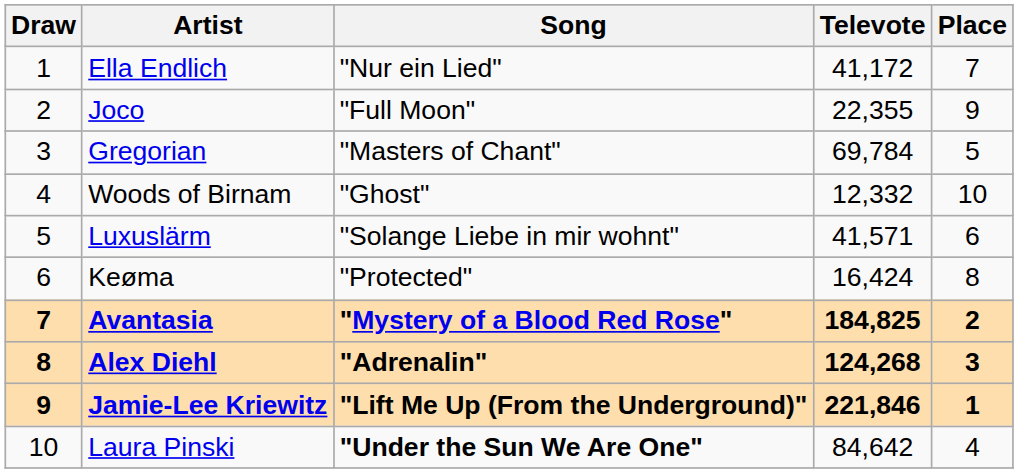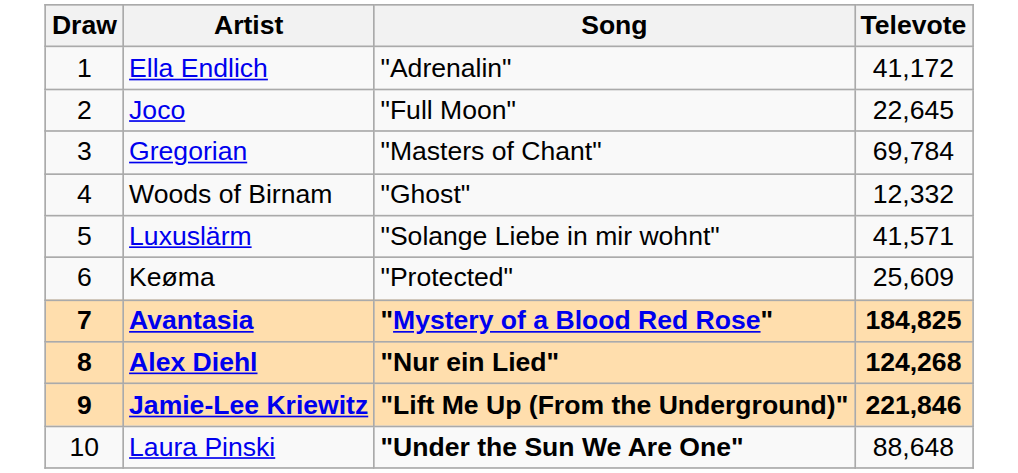- column: Place | 7 | 9 | 5 | 10 | 6 | 8 | 2 | 3 | 1 | 4
Ella Endlich | Song: "Nur ein Lied" -> "Adrenalin"
Joco | Televote: 22,355 -> 22,645
Keøma | Televote: 16,424 -> 25,609
Alex Diehl | Song: "Adrenalin" -> "Nur ein Lied"
Laura Pinski | Televote: 84,642 -> 88,648
